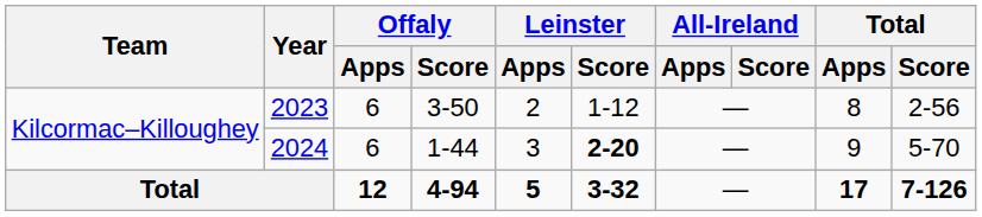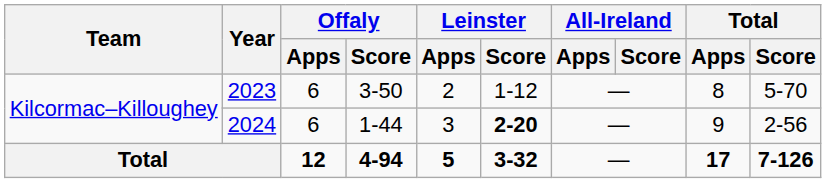2023 | Total / Score: 2-56 -> 5-70
2024 | Total / Score: 5-70 -> 2-56
